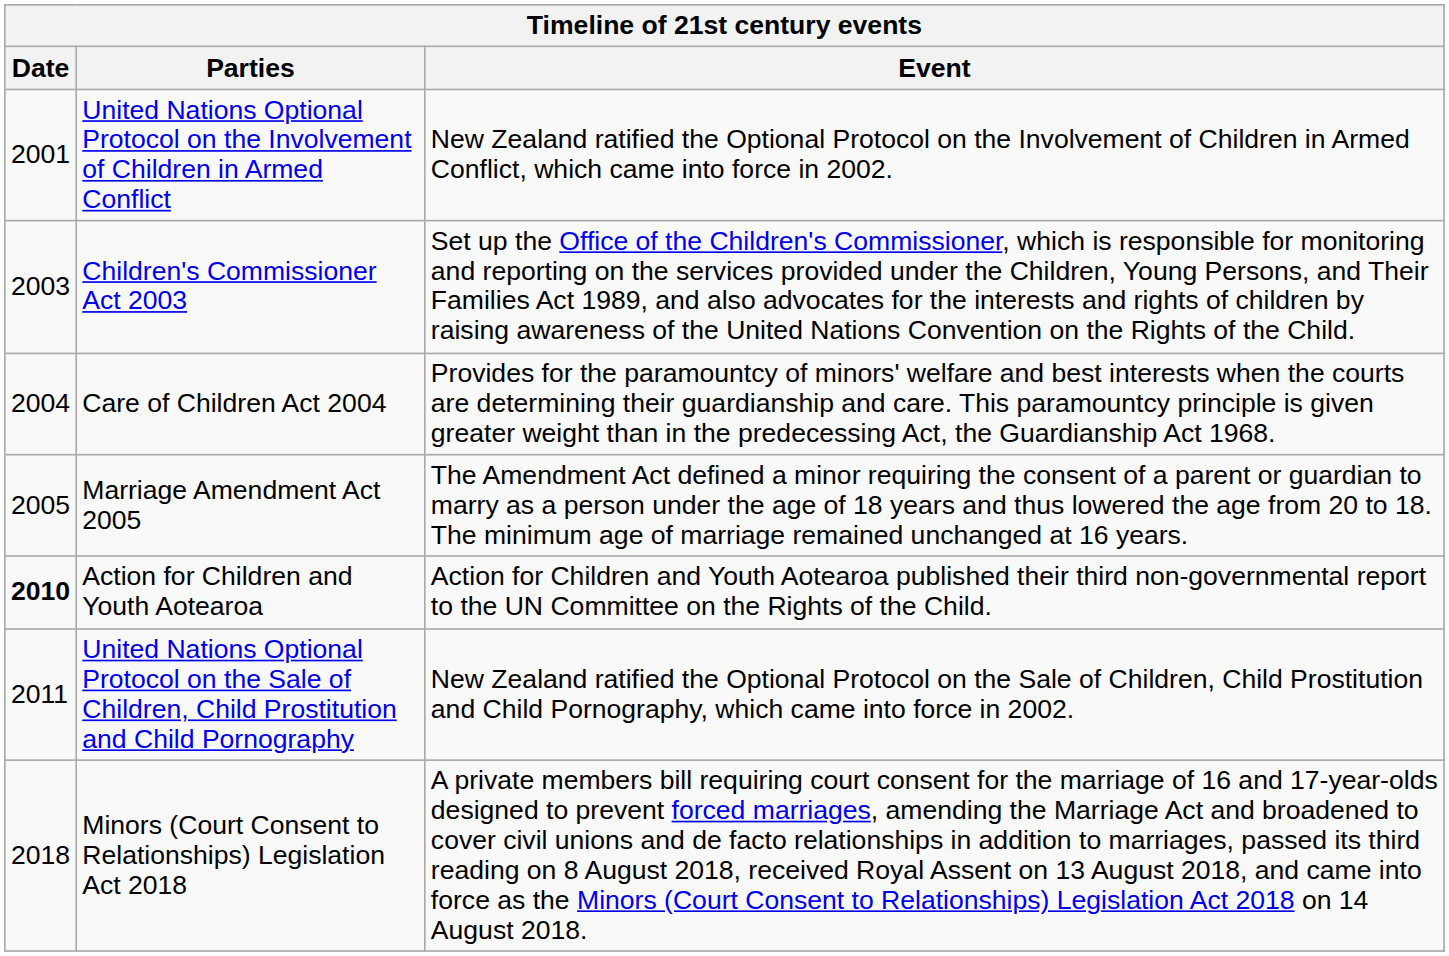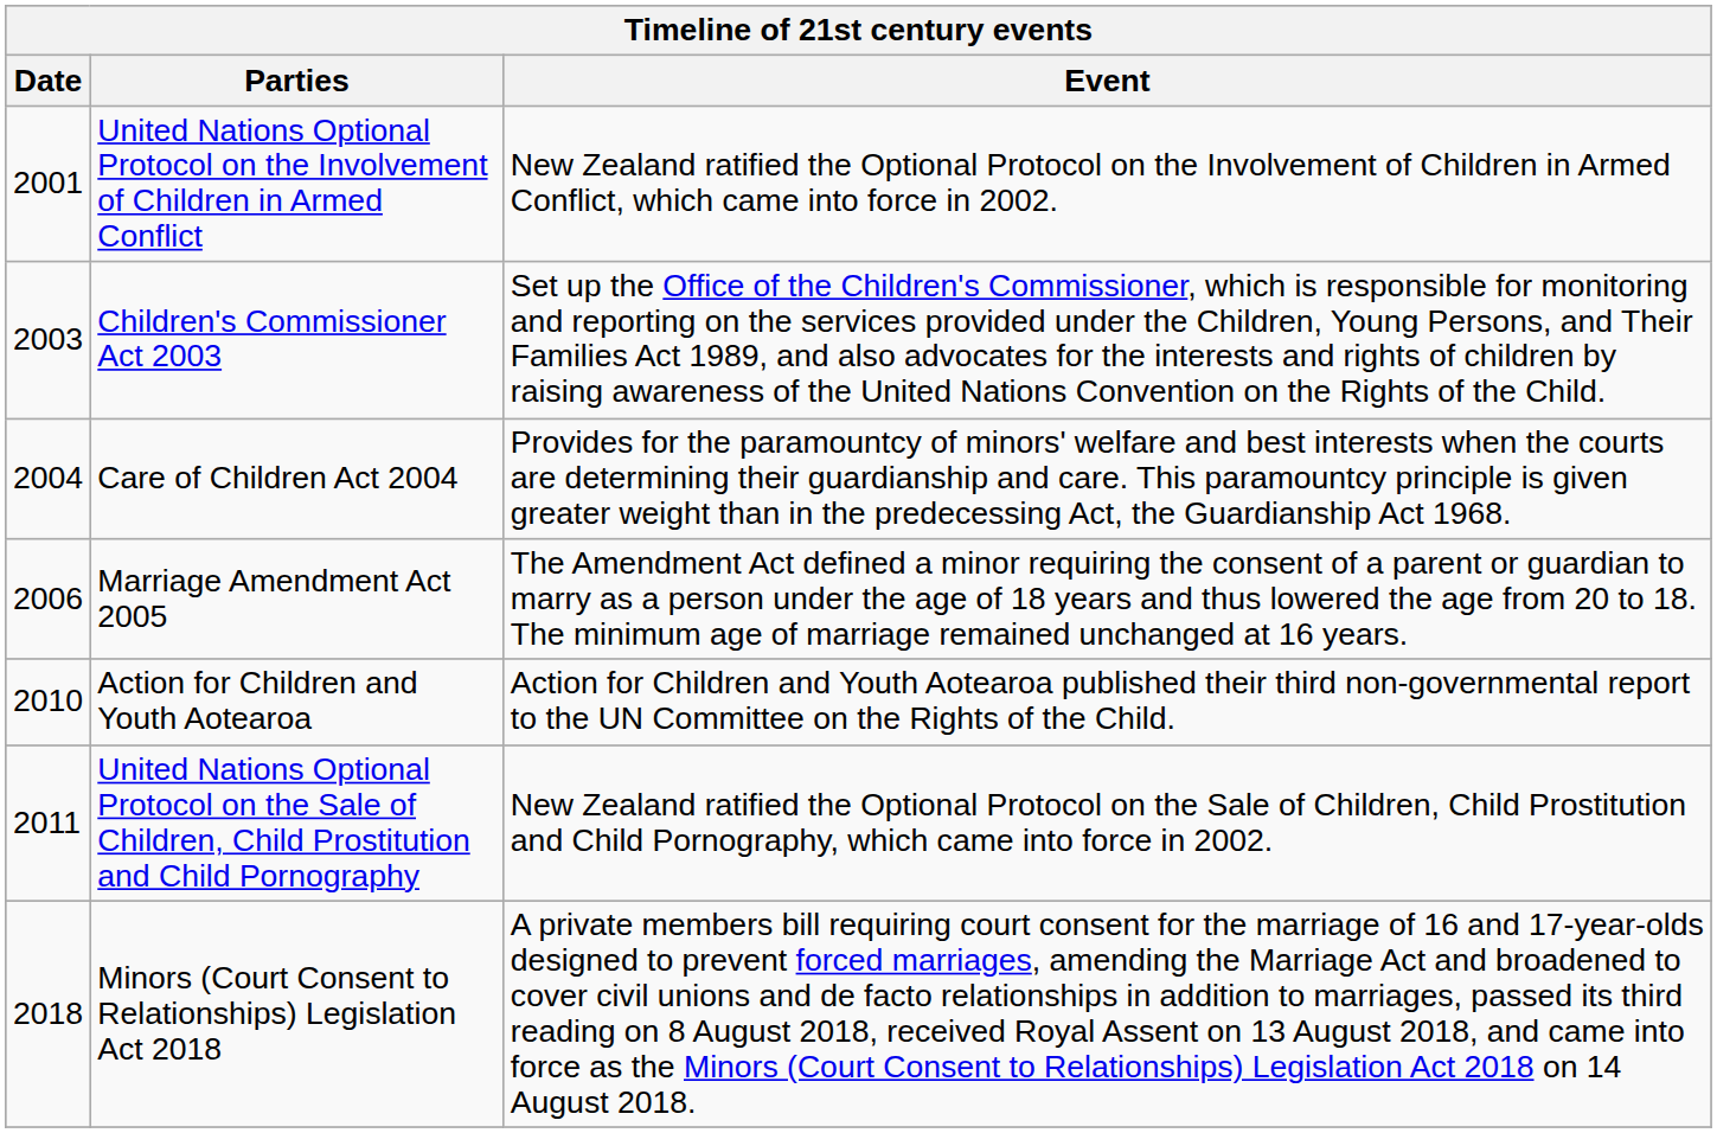Marriage Amendment Act 2005 | Date: 2005 -> 2006
Action for Children and Youth Aotearoa | Date: bold -> normal
